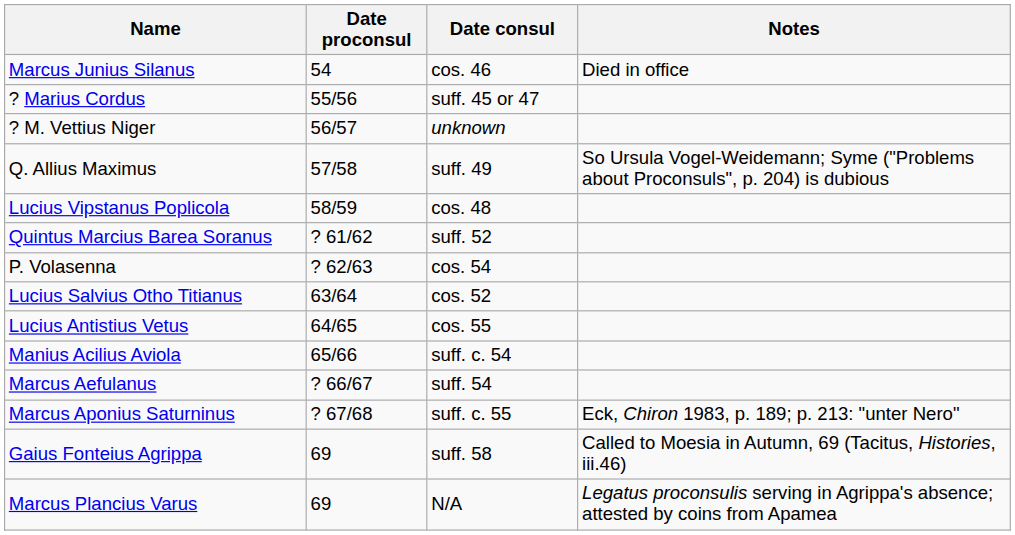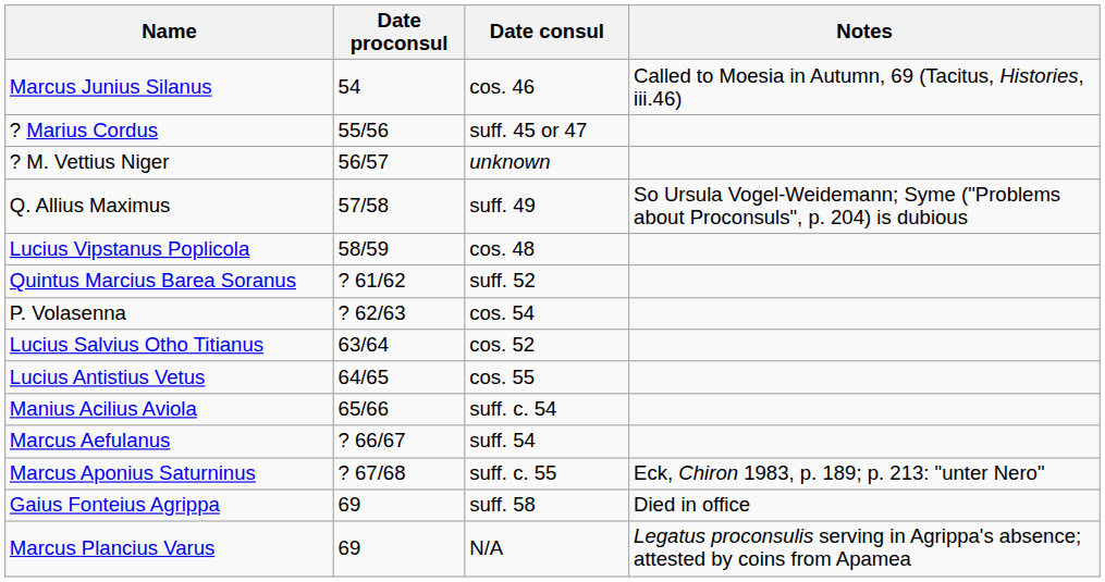Marcus Junius Silanus | Notes: Died in office -> Called to Moesia in Autumn, 69 (Tacitus, Histories, iii.46)
Gaius Fonteius Agrippa | Notes: Called to Moesia in Autumn, 69 (Tacitus, Histories, iii.46) -> Died in office
